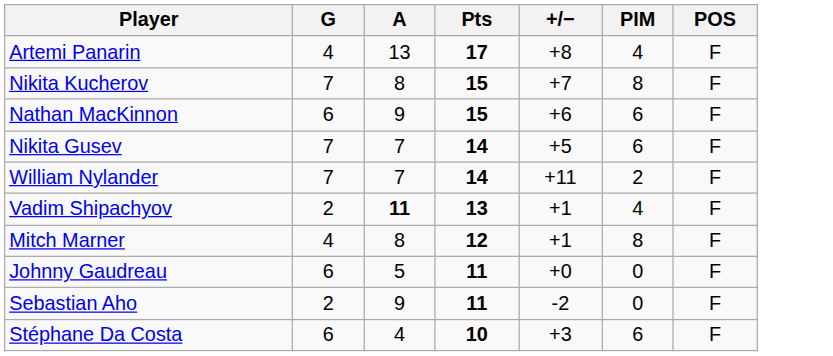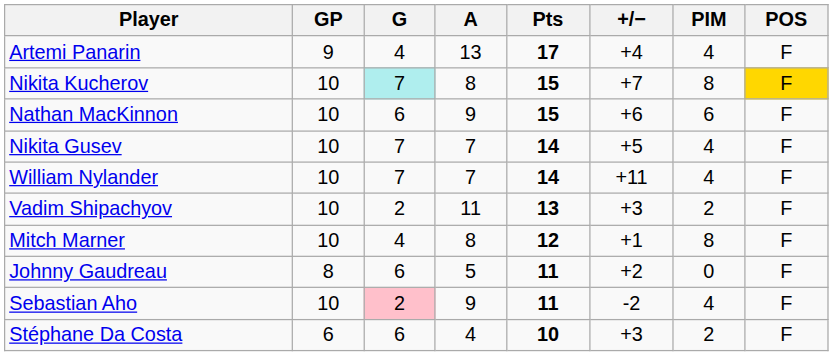+ column: GP | 9 | 10 | 10 | 10 | 10 | 10 | 10 | 8 | 10 | 6
Artemi Panarin | +/−: +8 -> +4
Nikita Kucherov | G: no background -> paleturquoise background
Nikita Kucherov | POS: no background -> gold background
Nikita Gusev | PIM: 6 -> 4
William Nylander | PIM: 2 -> 4
Vadim Shipachyov | A: bold -> normal
Vadim Shipachyov | +/−: +1 -> +3
Vadim Shipachyov | PIM: 4 -> 2
Johnny Gaudreau | +/−: +0 -> +2
Sebastian Aho | G: no background -> pink background
Sebastian Aho | PIM: 0 -> 4
Stéphane Da Costa | PIM: 6 -> 2
